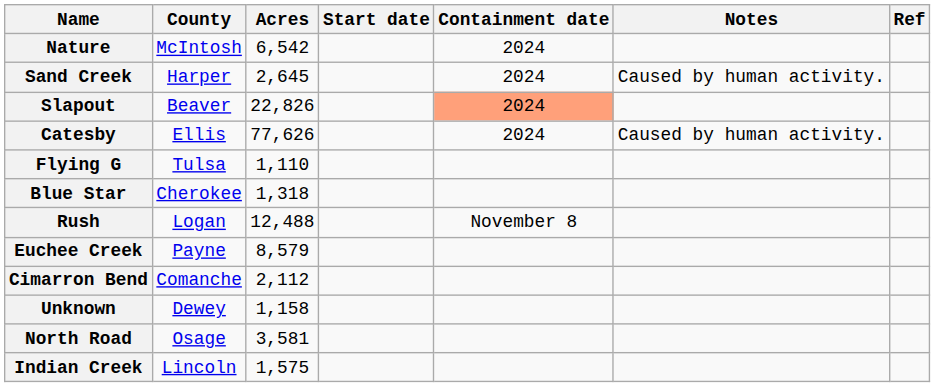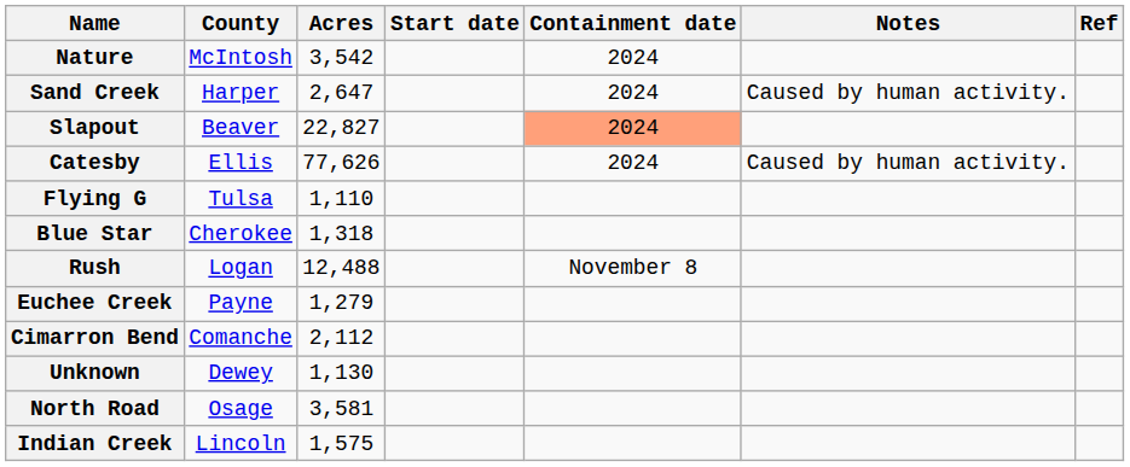Nature | Acres: 6,542 -> 3,542
Sand Creek | Acres: 2,645 -> 2,647
Slapout | Acres: 22,826 -> 22,827
Euchee Creek | Acres: 8,579 -> 1,279
Unknown | Acres: 1,158 -> 1,130
